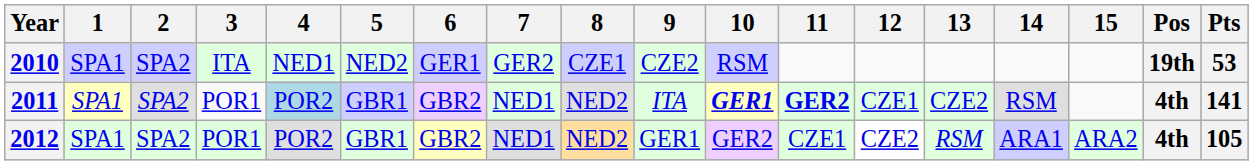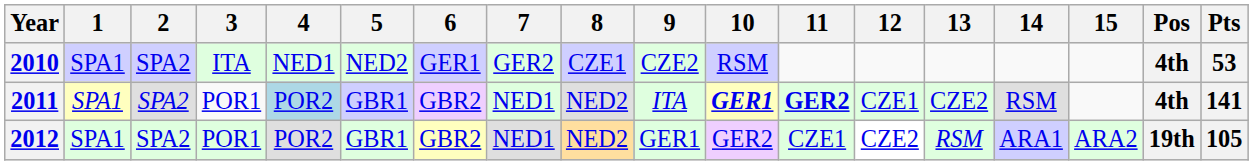2010 | Pos: 19th -> 4th
2012 | Pos: 4th -> 19th
